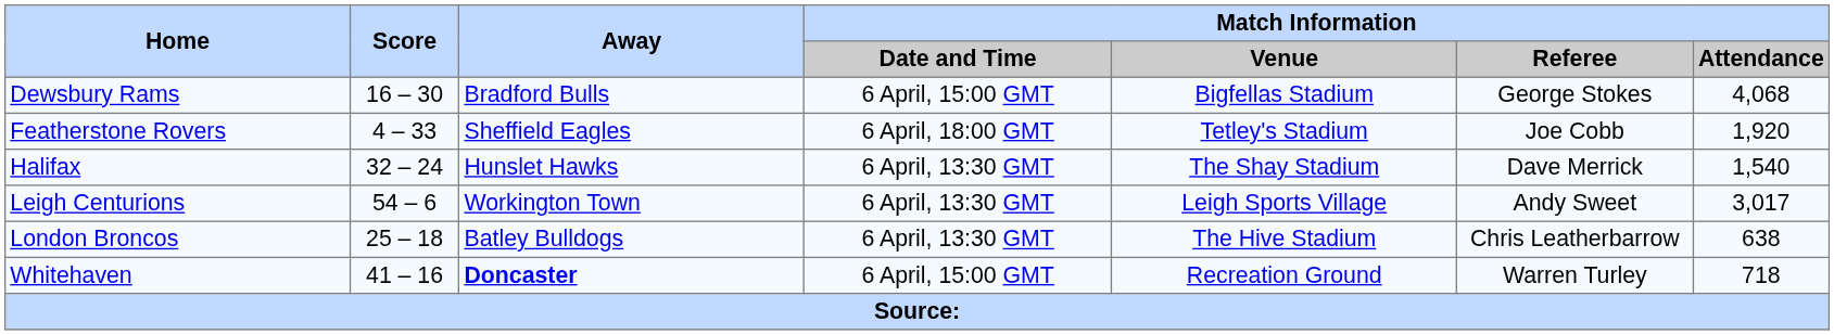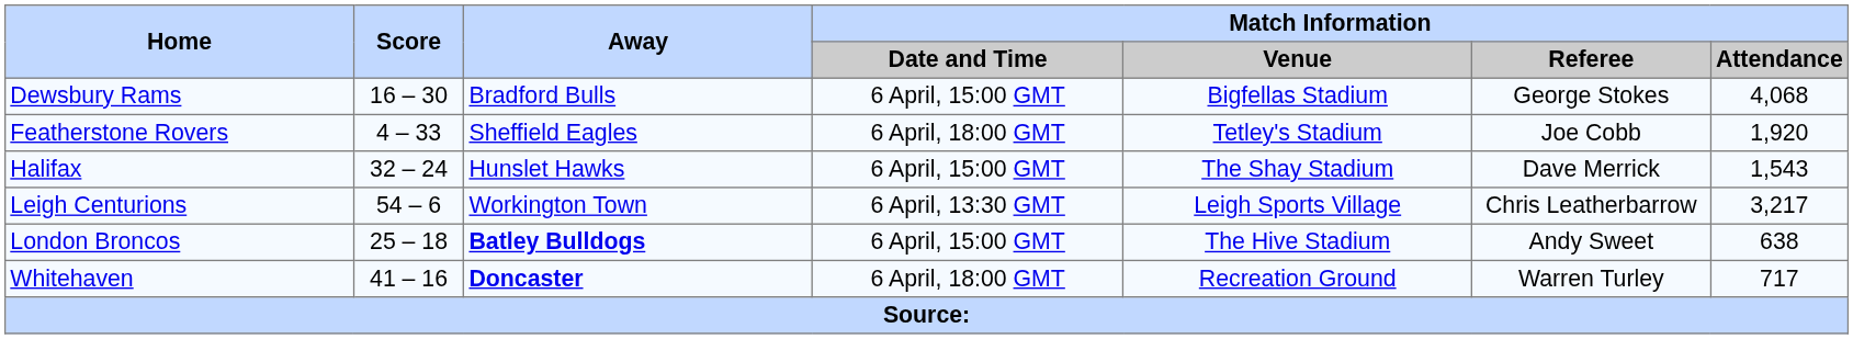Halifax | Match Information / Date and Time: 6 April, 13:30 GMT -> 6 April, 15:00 GMT
Halifax | Match Information / Attendance: 1,540 -> 1,543
Leigh Centurions | Match Information / Referee: Andy Sweet -> Chris Leatherbarrow
Leigh Centurions | Match Information / Attendance: 3,017 -> 3,217
London Broncos | Away: normal -> bold
London Broncos | Match Information / Date and Time: 6 April, 13:30 GMT -> 6 April, 15:00 GMT
London Broncos | Match Information / Referee: Chris Leatherbarrow -> Andy Sweet
Whitehaven | Match Information / Date and Time: 6 April, 15:00 GMT -> 6 April, 18:00 GMT
Whitehaven | Match Information / Attendance: 718 -> 717
